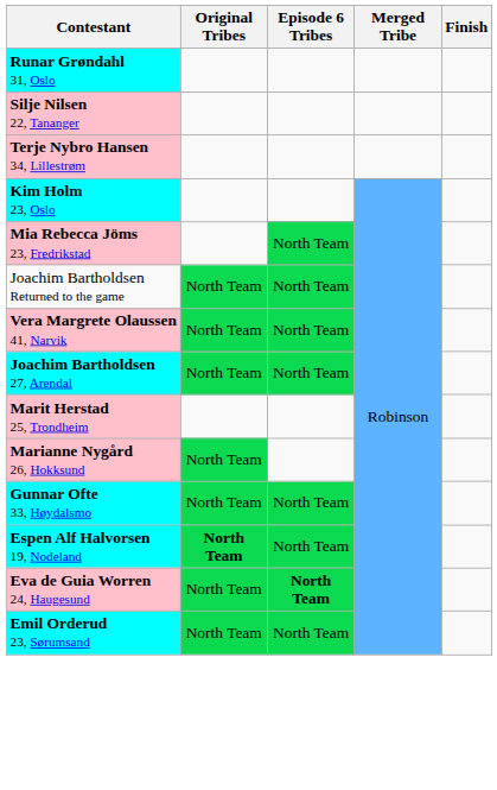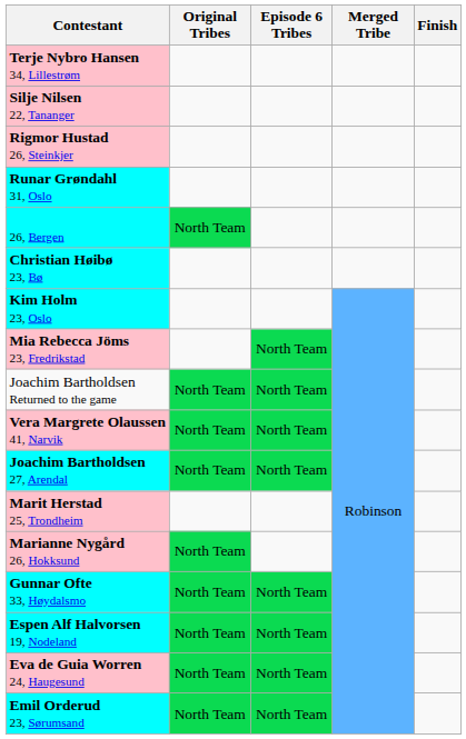rows swapped: Runar Grøndahl 31, Oslo <-> Terje Nybro Hansen 34, Lillestrøm
+ row: Rigmor Hustad 26, Steinkjer
+ row: 26, Bergen | North Team
+ row: Christian Høibø 23, Bø
Espen Alf Halvorsen 19, Nodeland | Original Tribes: bold -> normal
Eva de Guia Worren 24, Haugesund | Episode 6 Tribes: bold -> normal
